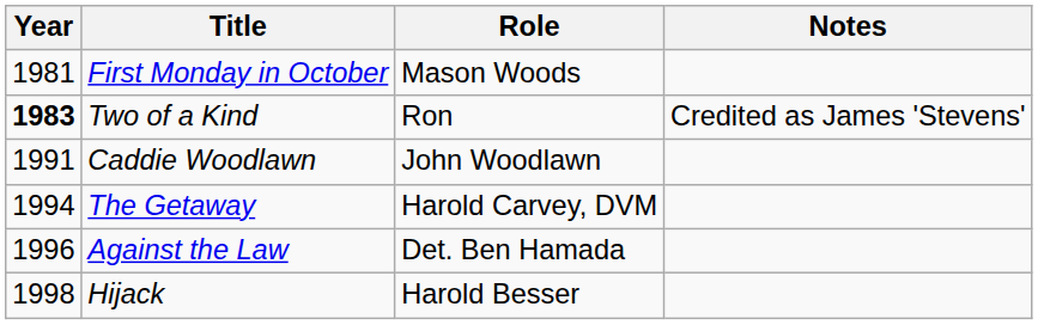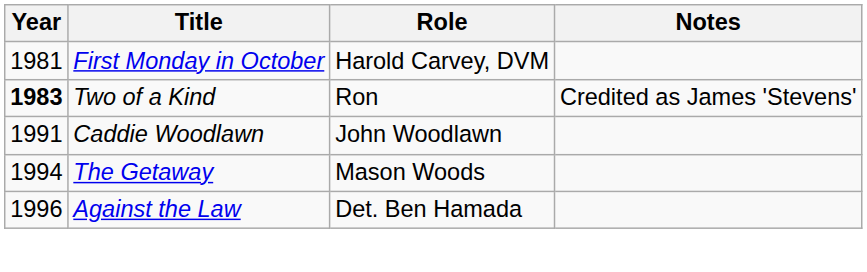First Monday in October | Role: Mason Woods -> Harold Carvey, DVM
The Getaway | Role: Harold Carvey, DVM -> Mason Woods
- row: 1998 | Hijack | Harold Besser
